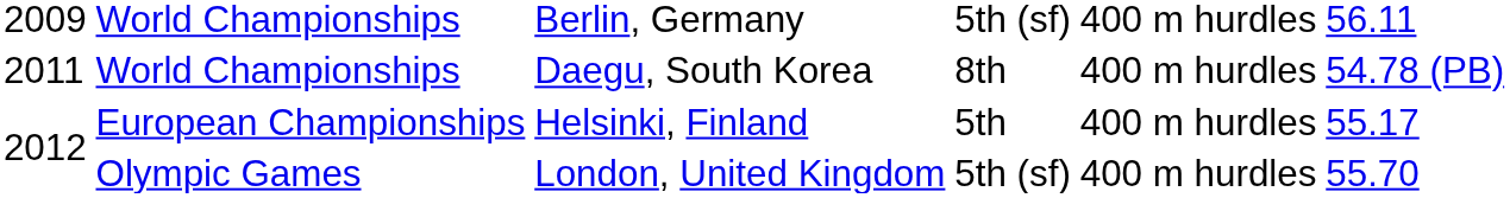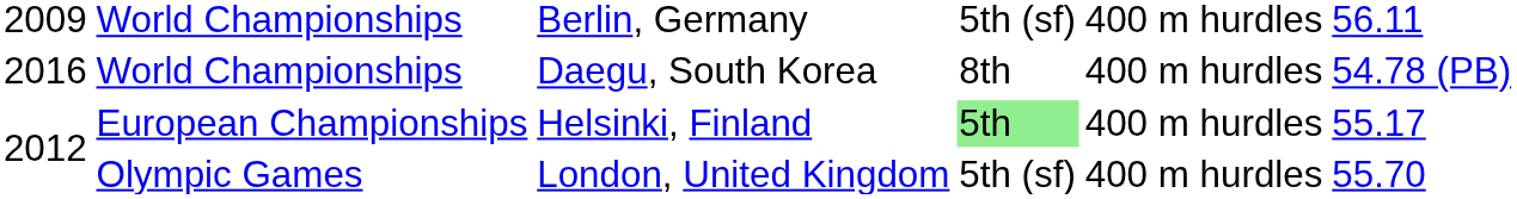World Championships / Daegu, South Korea | column 1: 2011 -> 2016
European Championships | column 4: no background -> lightgreen background
